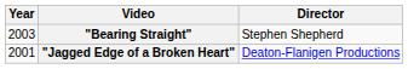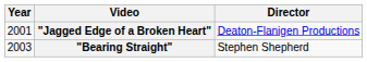rows swapped: "Jagged Edge of a Broken Heart" <-> "Bearing Straight"
